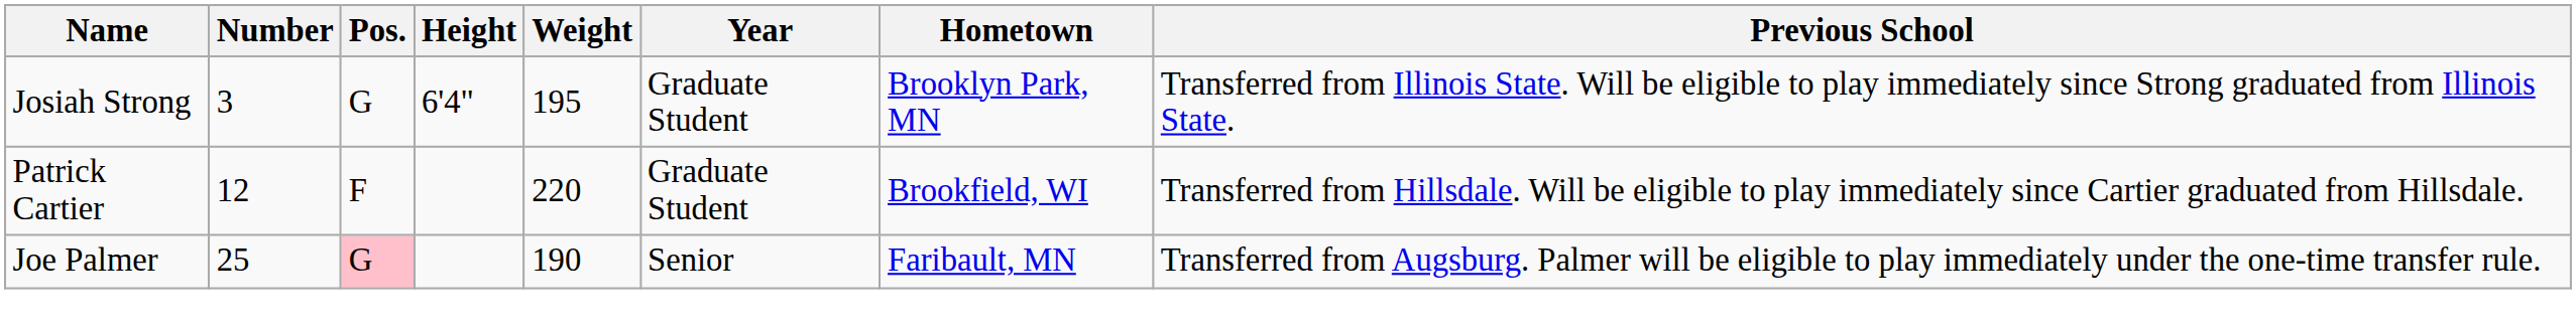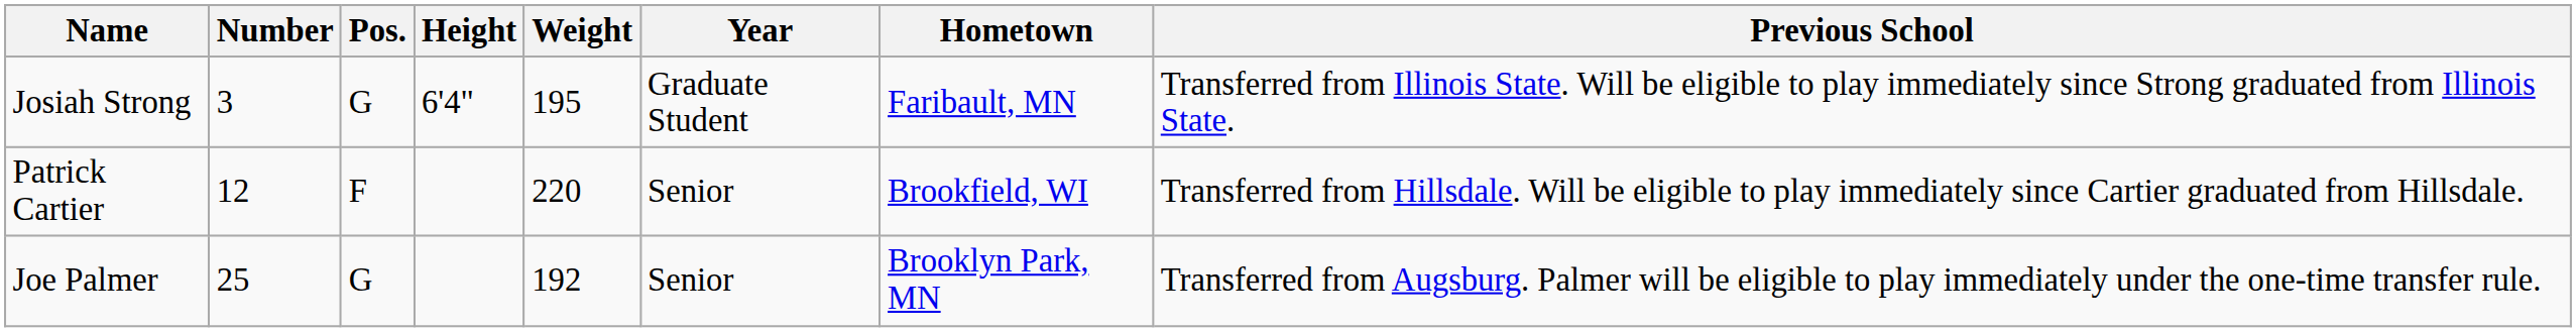Josiah Strong | Hometown: Brooklyn Park, MN -> Faribault, MN
Patrick Cartier | Year: Graduate Student -> Senior
Joe Palmer | Pos.: pink background -> no background
Joe Palmer | Weight: 190 -> 192
Joe Palmer | Hometown: Faribault, MN -> Brooklyn Park, MN
